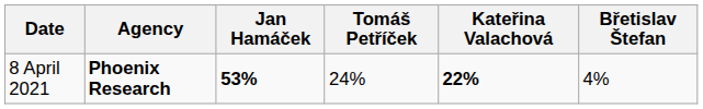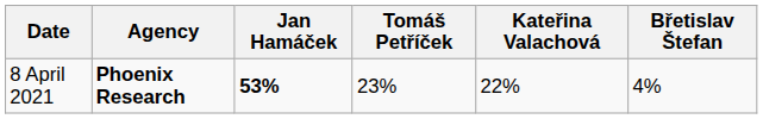8 April 2021 | Tomáš Petříček: 24% -> 23%
8 April 2021 | Kateřina Valachová: bold -> normal
